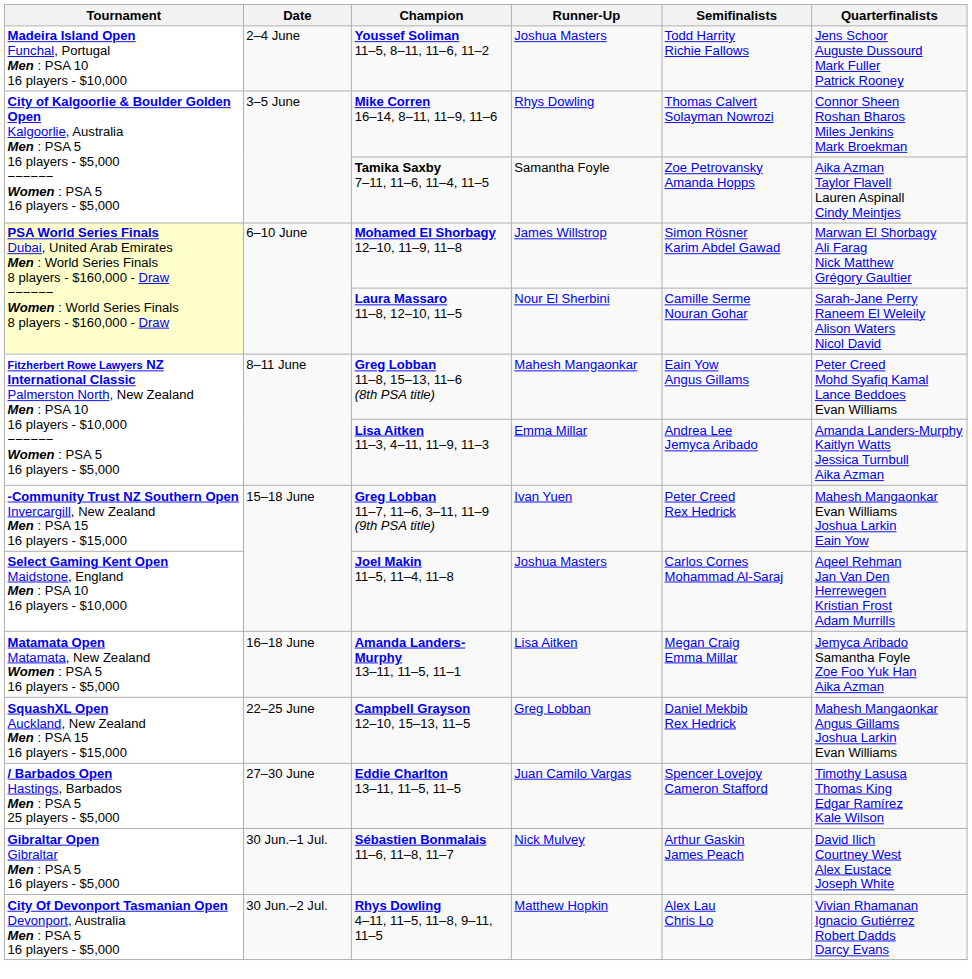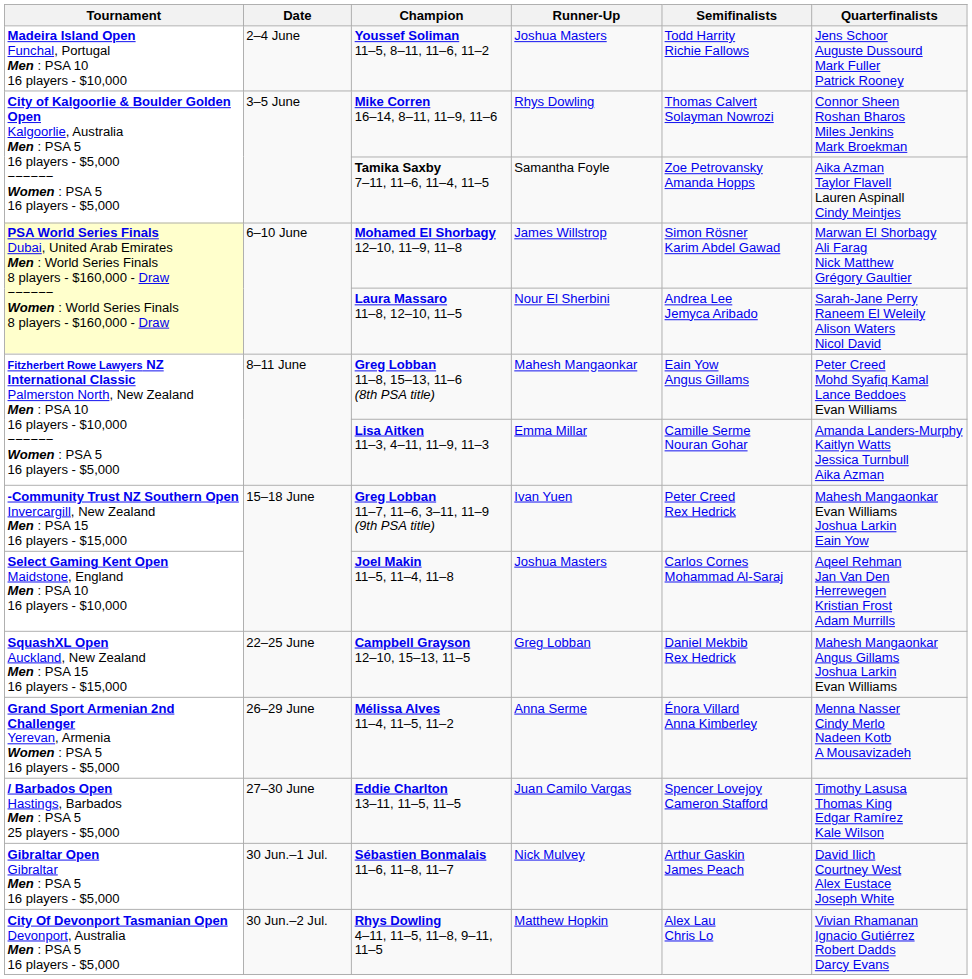Laura Massaro 11–8, 12–10, 11–5 | Semifinalists: Camille Serme Nouran Gohar -> Andrea Lee Jemyca Aribado
Lisa Aitken 11–3, 4–11, 11–9, 11–3 | Semifinalists: Andrea Lee Jemyca Aribado -> Camille Serme Nouran Gohar
- row: Matamata Open Matamata, New Zealand Women : PSA 5 16 players - $5,000 | 16–18 June | Amanda Landers-Murphy 13–11, 11–5, 11–1 | Lisa Aitken | Megan Craig Emma Millar | Jemyca Aribado Samantha Foyle Zoe Foo Yuk Han Aika Azman
+ row: Grand Sport Armenian 2nd Challenger Yerevan, Armenia Women : PSA 5 16 players - $5,000 | 26–29 June | Mélissa Alves 11–4, 11–5, 11–2 | Anna Serme | Énora Villard Anna Kimberley | Menna Nasser Cindy Merlo Nadeen Kotb A Mousavizadeh
